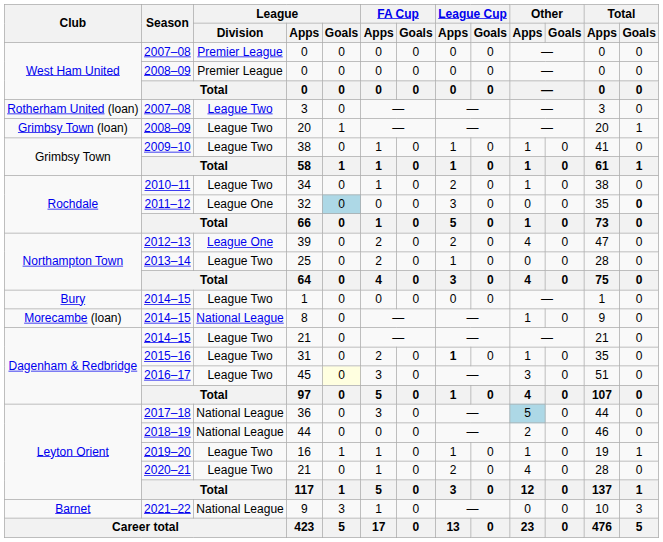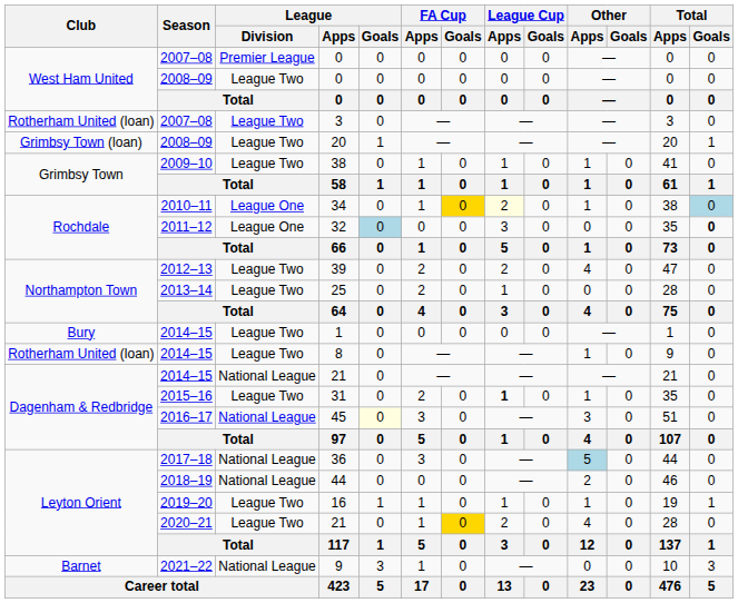2008–09 / 0 | League / Division: Premier League -> League Two
34 | League / Division: League Two -> League One
34 | FA Cup / Goals: no background -> gold background
34 | League Cup / Apps: no background -> lightyellow background
34 | Total / Goals: no background -> lightblue background
39 | League / Division: League One -> League Two
8 | Club: Morecambe (loan) -> Rotherham United (loan)
8 | League / Division: National League -> League Two
2014–15 / 21 | League / Division: League Two -> National League
45 | League / Division: League Two -> National League
2020–21 / 21 | FA Cup / Goals: no background -> gold background
